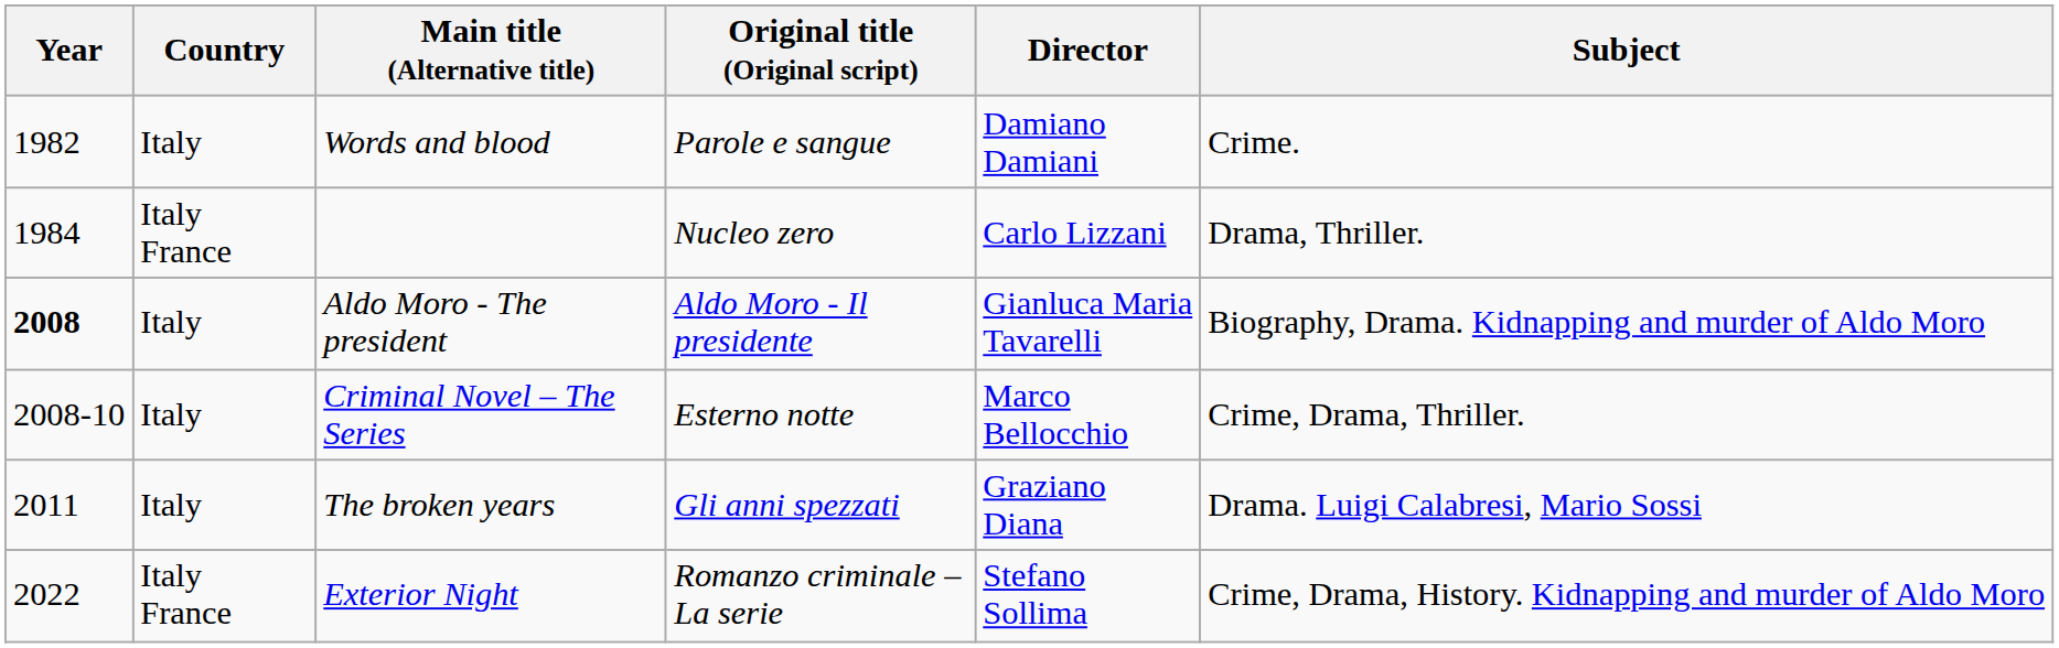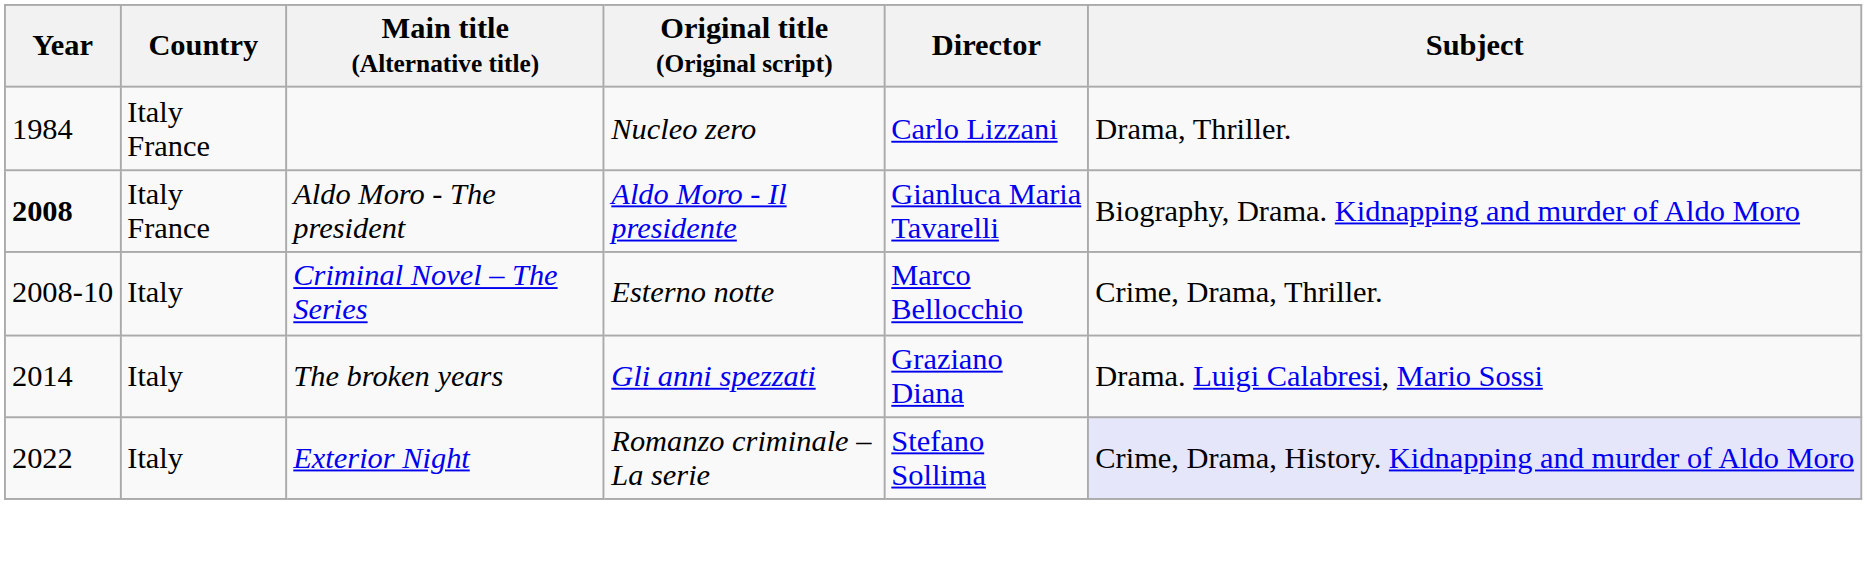- row: 1982 | Italy | Words and blood | Parole e sangue | Damiano Damiani | Crime.
Aldo Moro - The president | Country: Italy -> Italy France
The broken years | Year: 2011 -> 2014
Exterior Night | Country: Italy France -> Italy
Exterior Night | Subject: no background -> lavender background
